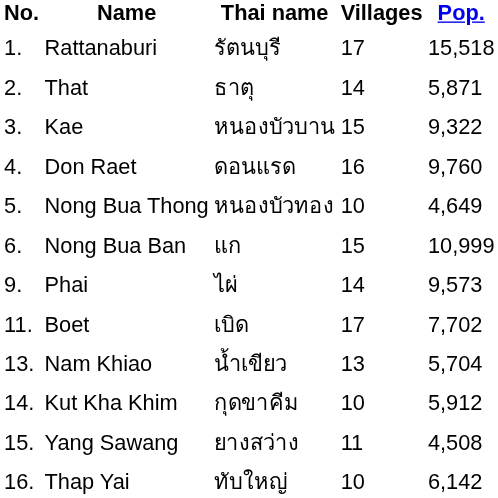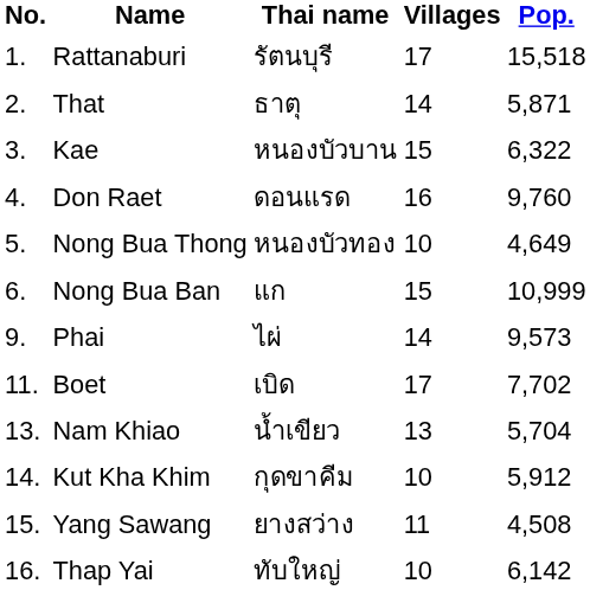Kae | Pop.: 9,322 -> 6,322
